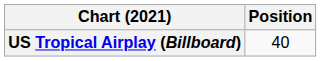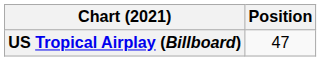US Tropical Airplay (Billboard) | Position: 40 -> 47
